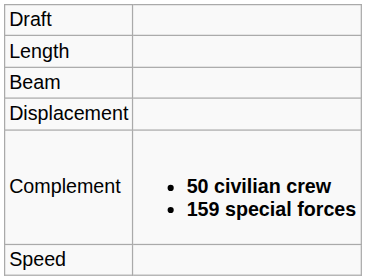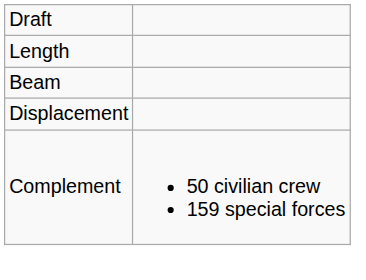Complement | column 2: bold -> normal
- row: Speed
